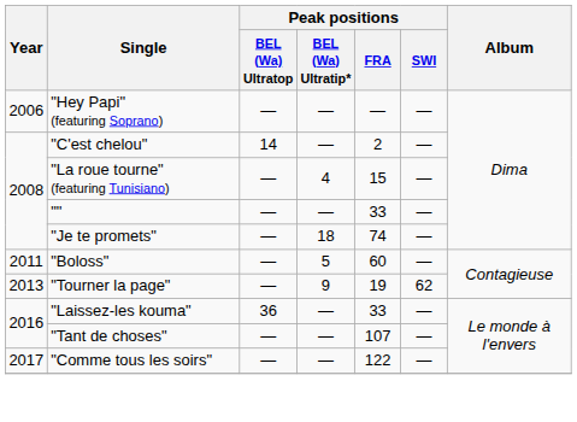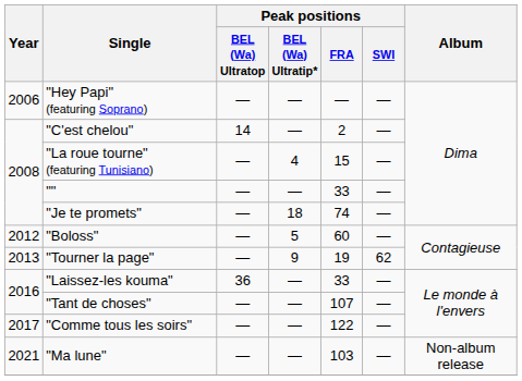"Boloss" | Year: 2011 -> 2012
+ row: 2021 | "Ma lune" | — | — | 103 | — | Non-album release
